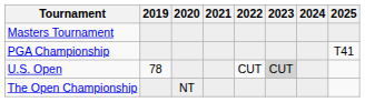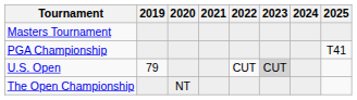U.S. Open | 2019: 78 -> 79
